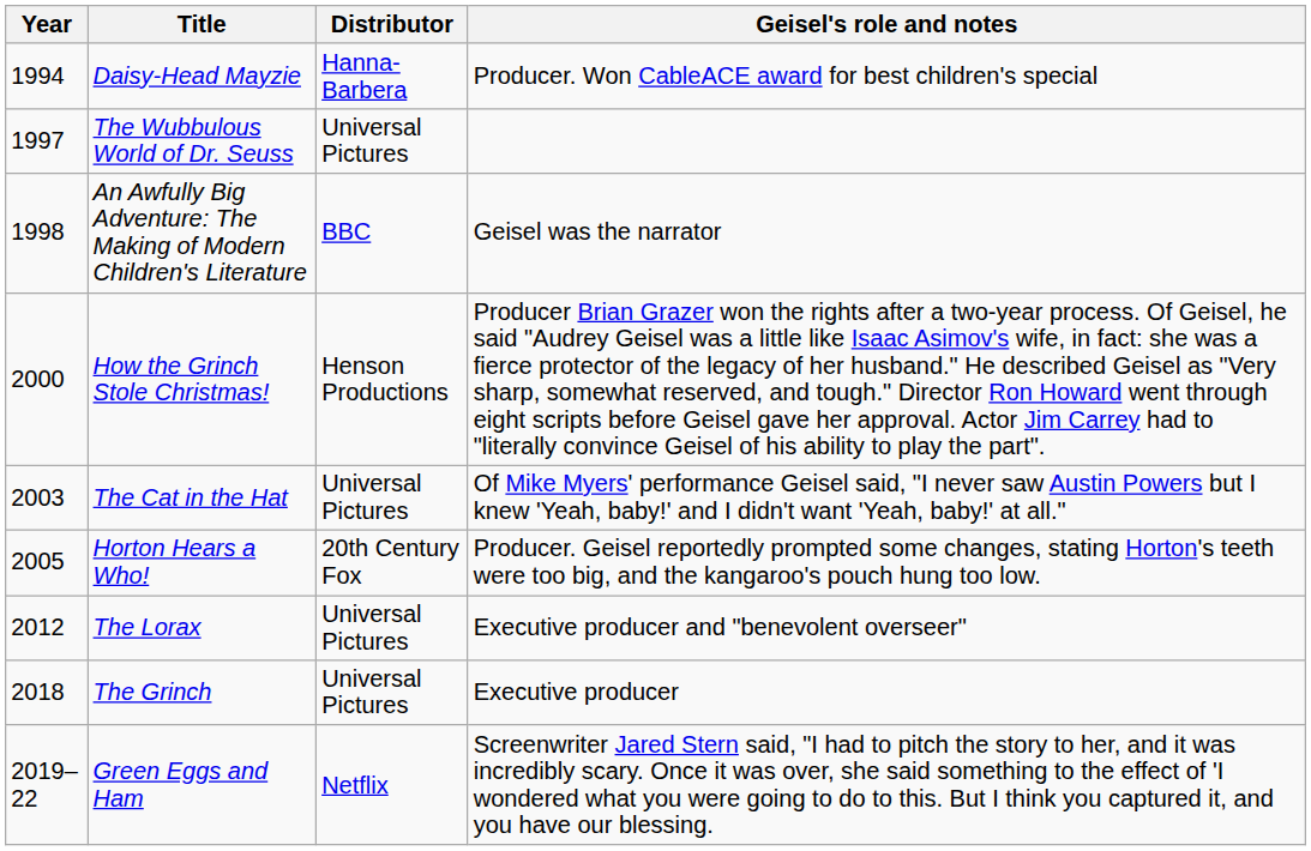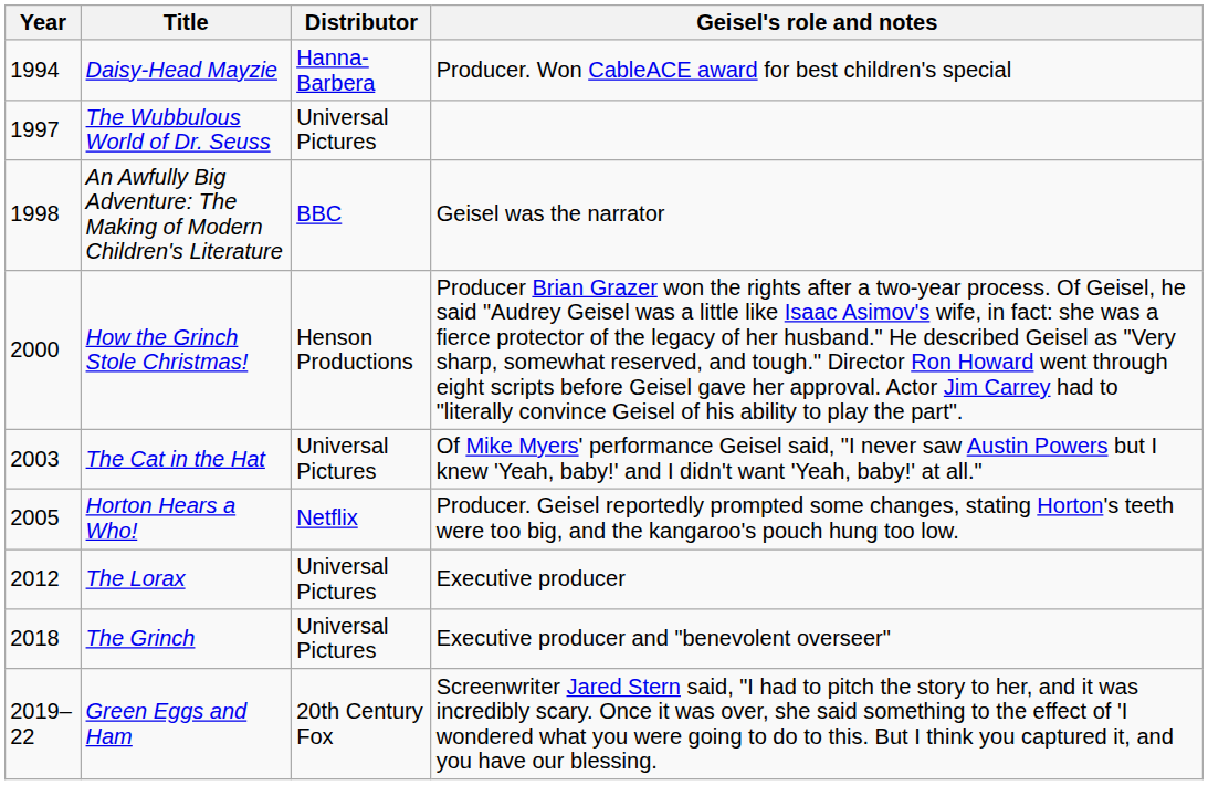Horton Hears a Who! | Distributor: 20th Century Fox -> Netflix
The Lorax | Geisel's role and notes: Executive producer and "benevolent overseer" -> Executive producer
The Grinch | Geisel's role and notes: Executive producer -> Executive producer and "benevolent overseer"
Green Eggs and Ham | Distributor: Netflix -> 20th Century Fox
